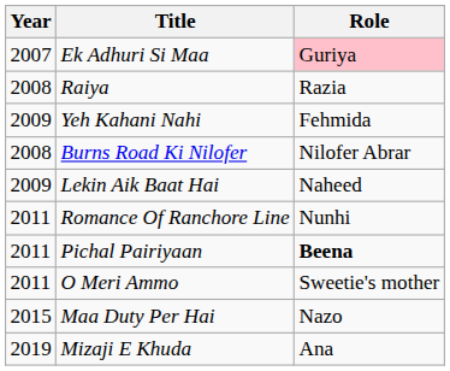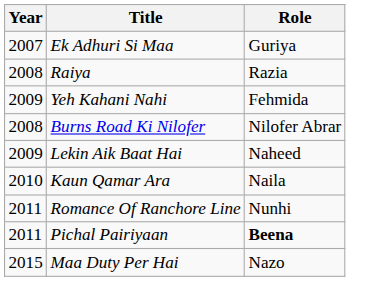Ek Adhuri Si Maa | Role: pink background -> no background
+ row: 2010 | Kaun Qamar Ara | Naila
- row: 2011 | O Meri Ammo | Sweetie's mother
- row: 2019 | Mizaji E Khuda | Ana
